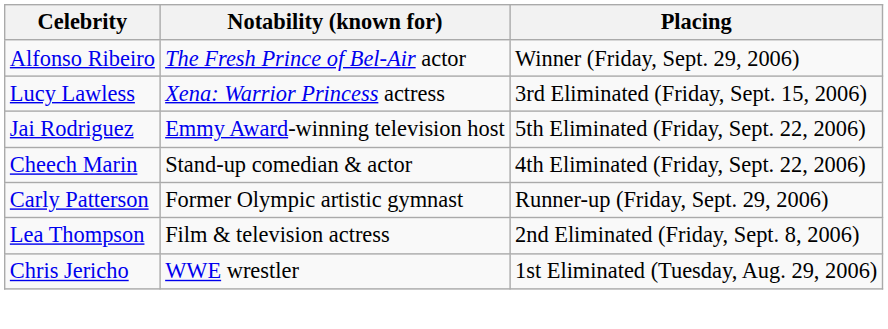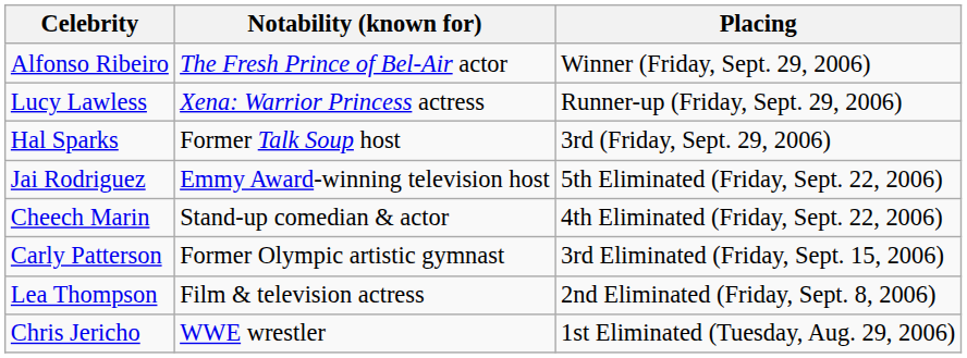Lucy Lawless | Placing: 3rd Eliminated (Friday, Sept. 15, 2006) -> Runner-up (Friday, Sept. 29, 2006)
+ row: Hal Sparks | Former Talk Soup host | 3rd (Friday, Sept. 29, 2006)
Carly Patterson | Placing: Runner-up (Friday, Sept. 29, 2006) -> 3rd Eliminated (Friday, Sept. 15, 2006)
